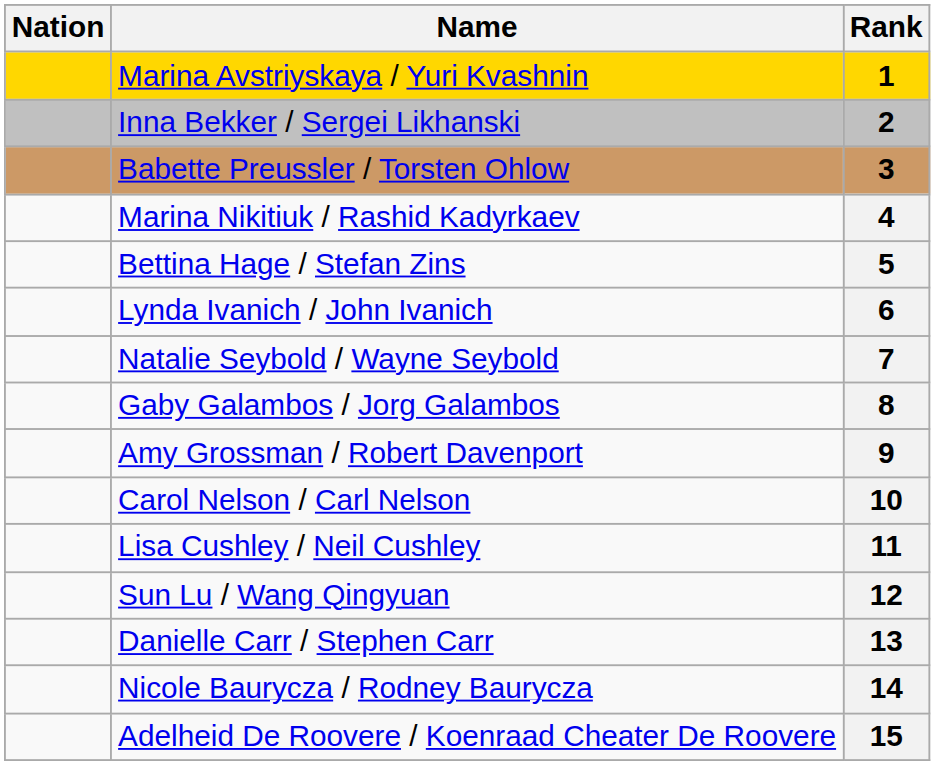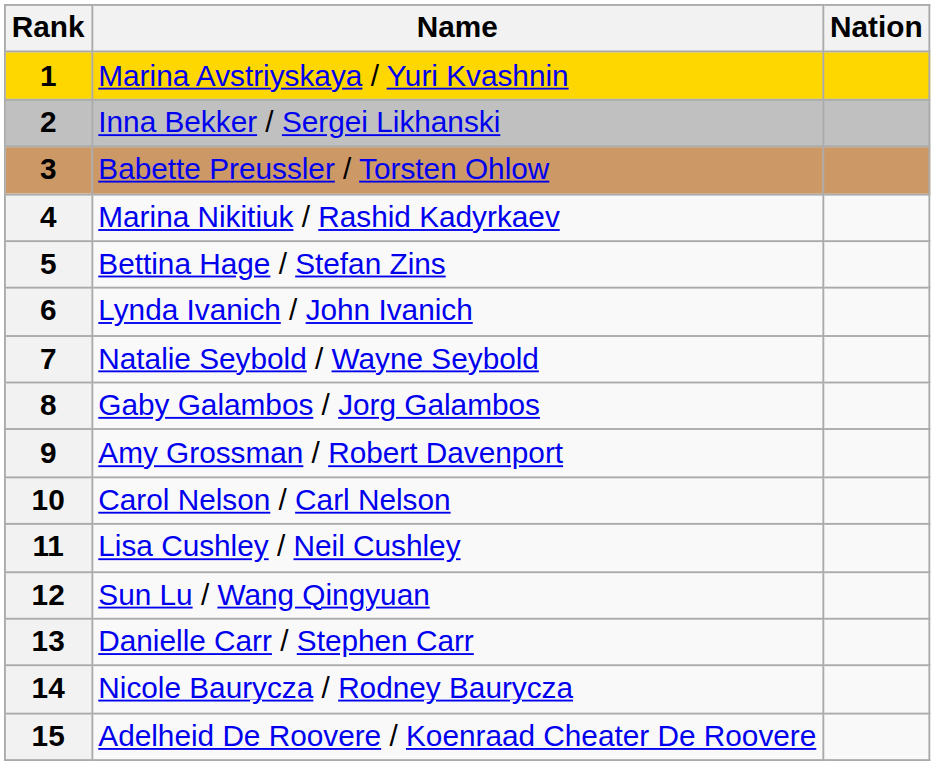columns swapped: Rank <-> Nation
